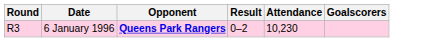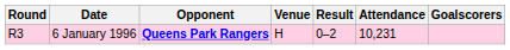+ column: Venue | H
6 January 1996 | Attendance: 10,230 -> 10,231
